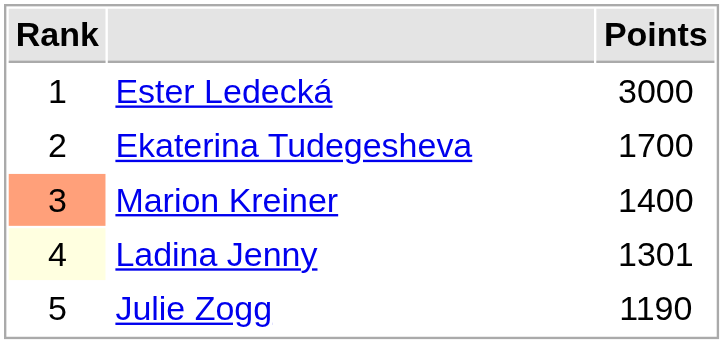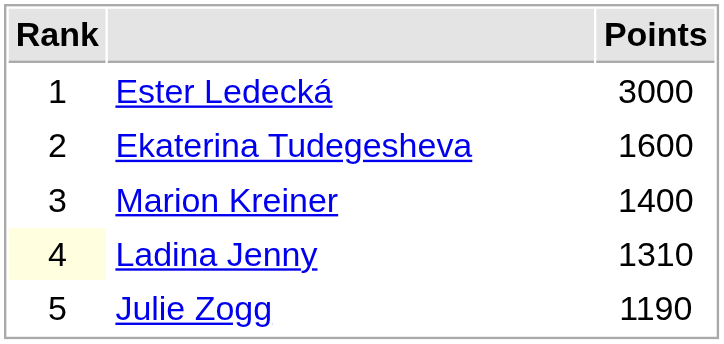Ekaterina Tudegesheva | Points: 1700 -> 1600
Marion Kreiner | Rank: lightsalmon background -> no background
Ladina Jenny | Points: 1301 -> 1310
